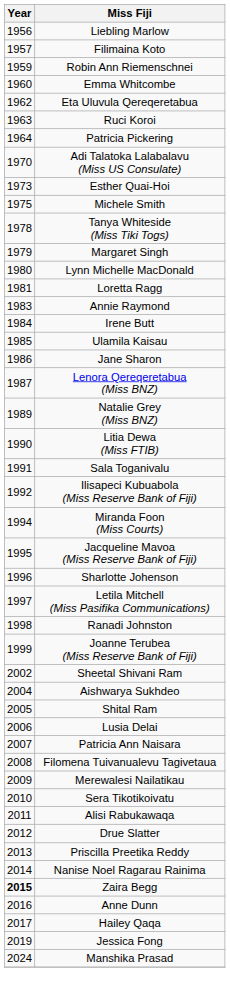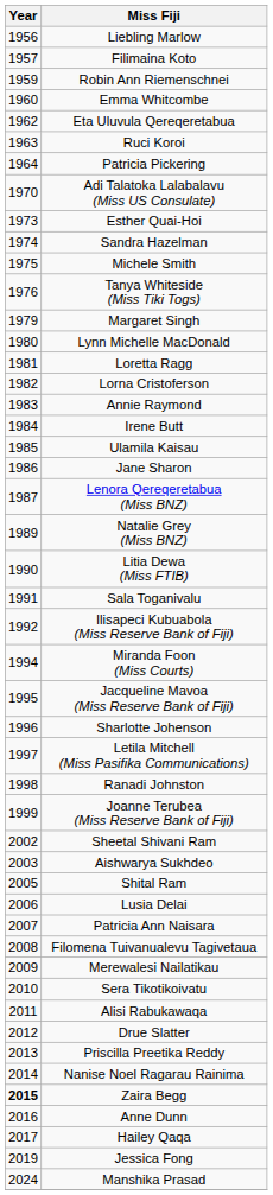+ row: 1974 | Sandra Hazelman
Tanya Whiteside (Miss Tiki Togs) | Year: 1978 -> 1976
+ row: 1982 | Lorna Cristoferson
Aishwarya Sukhdeo | Year: 2004 -> 2003
